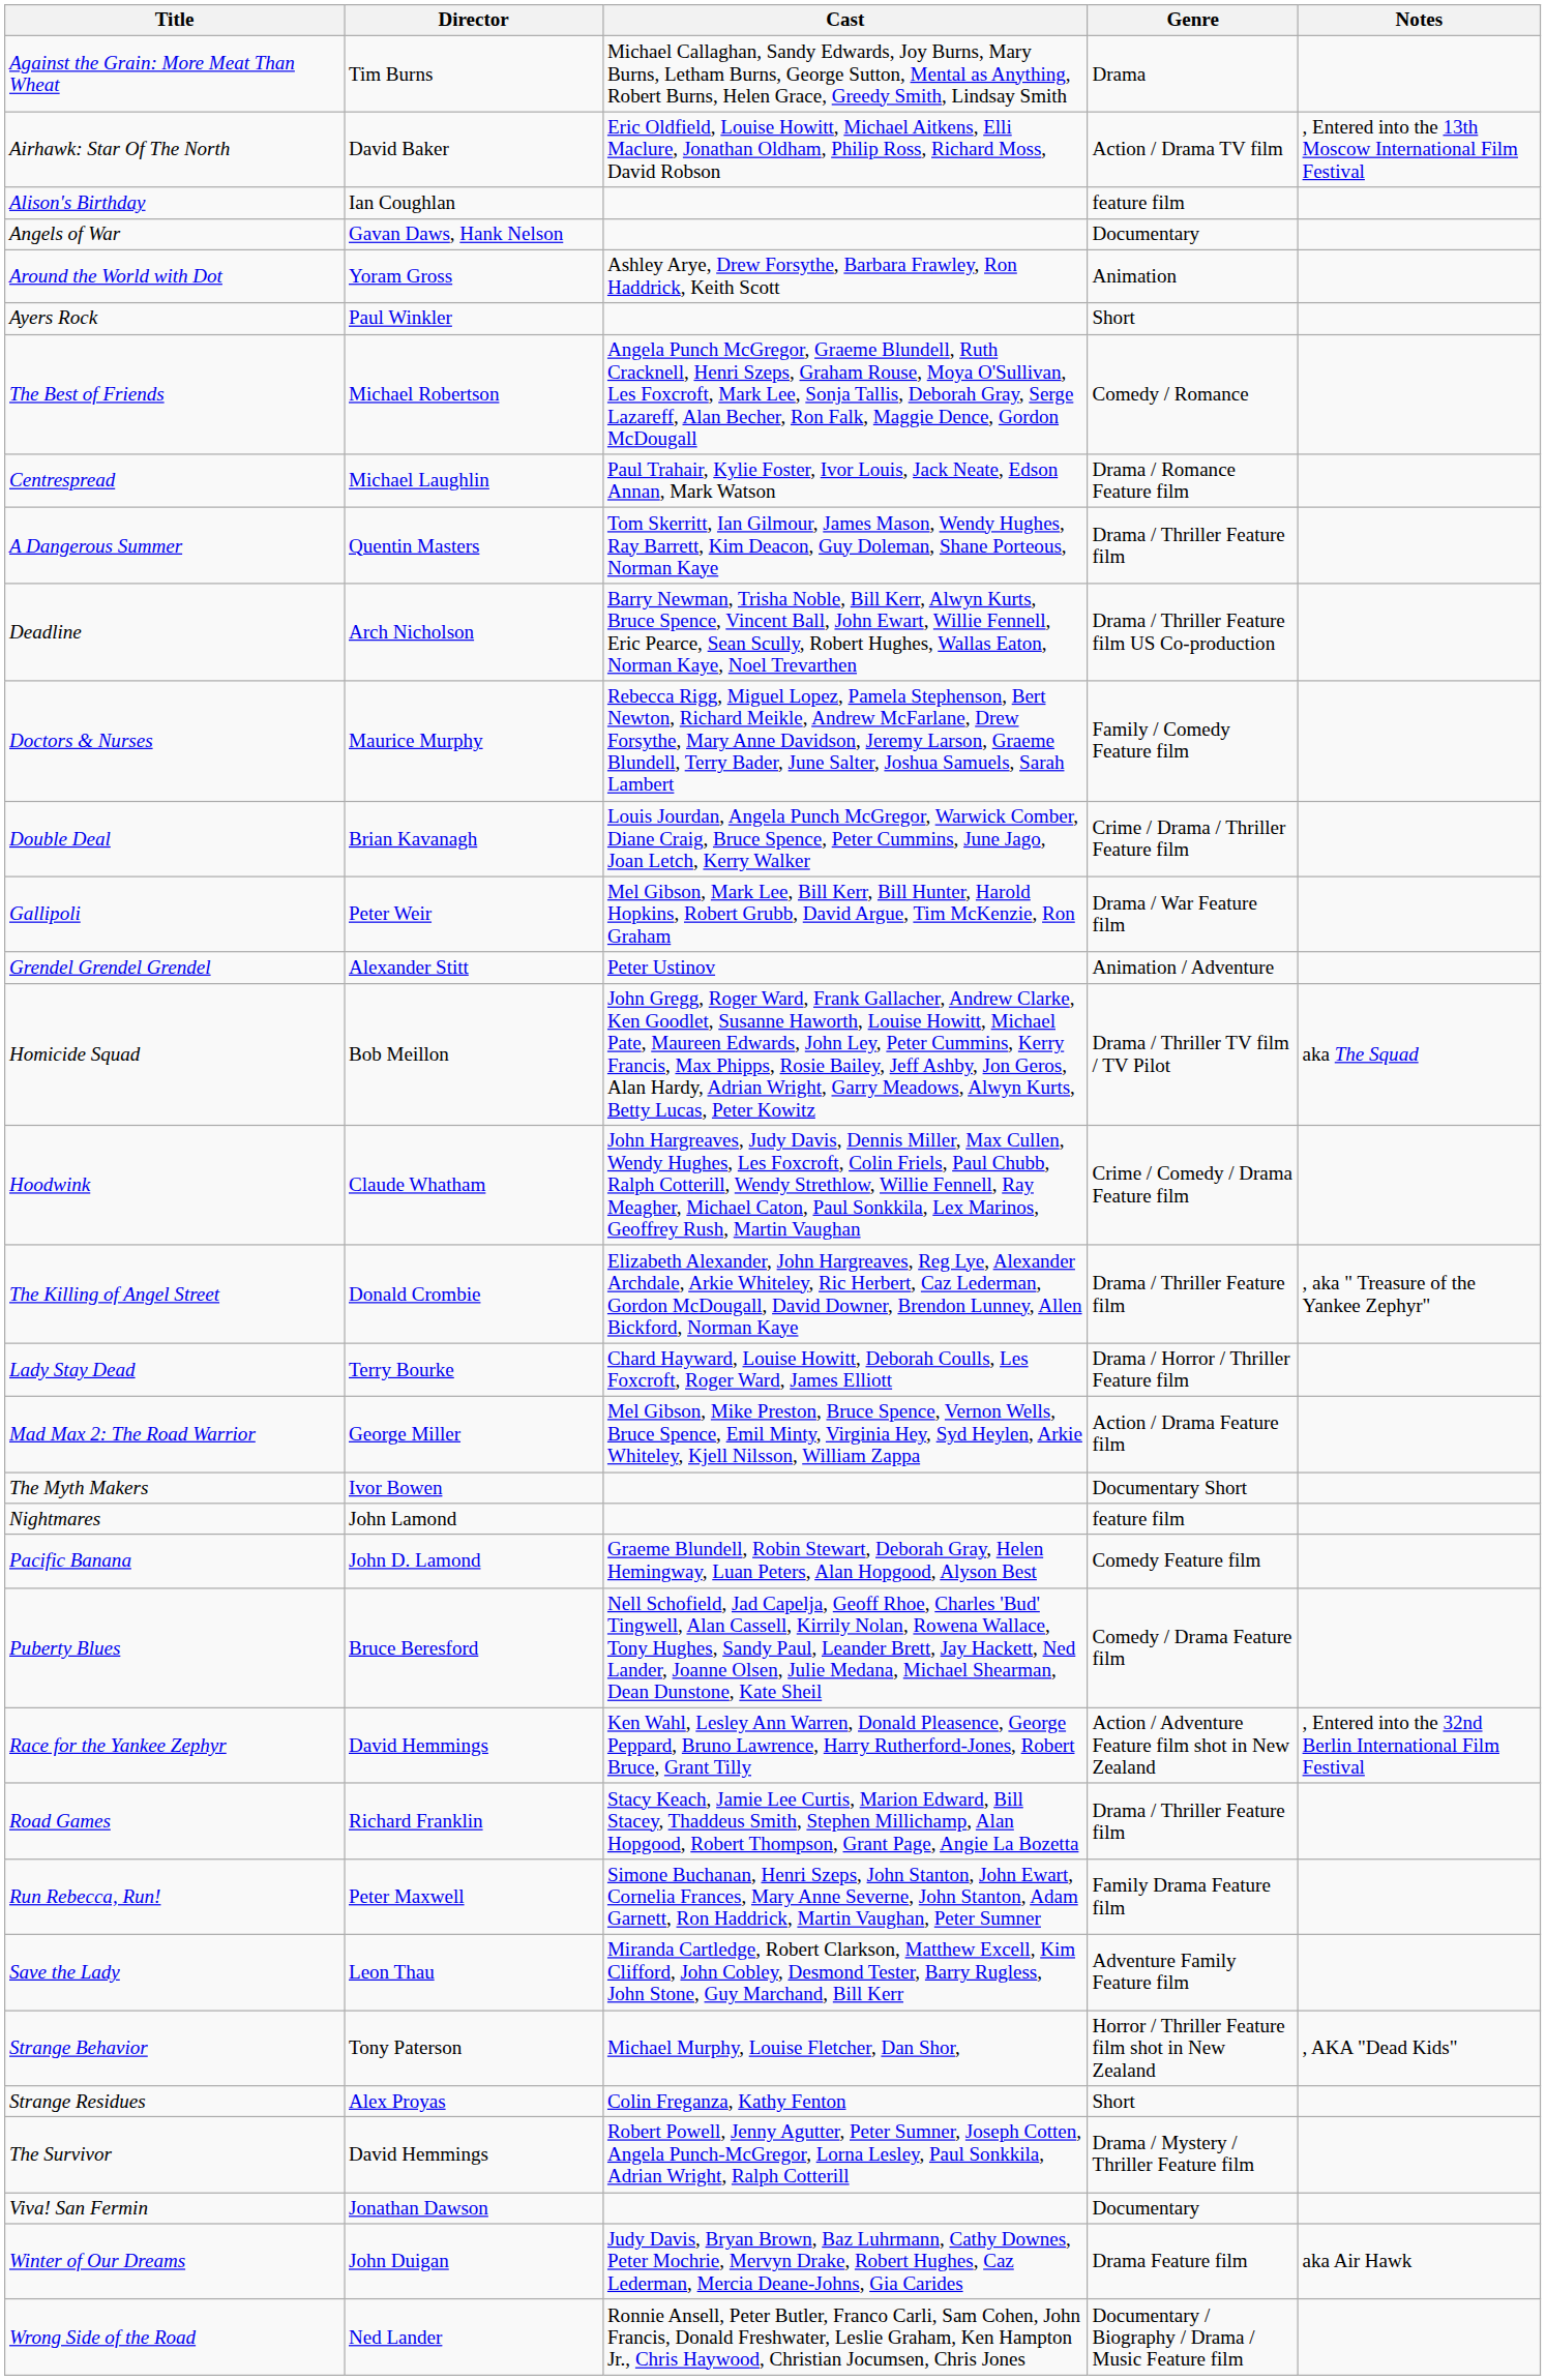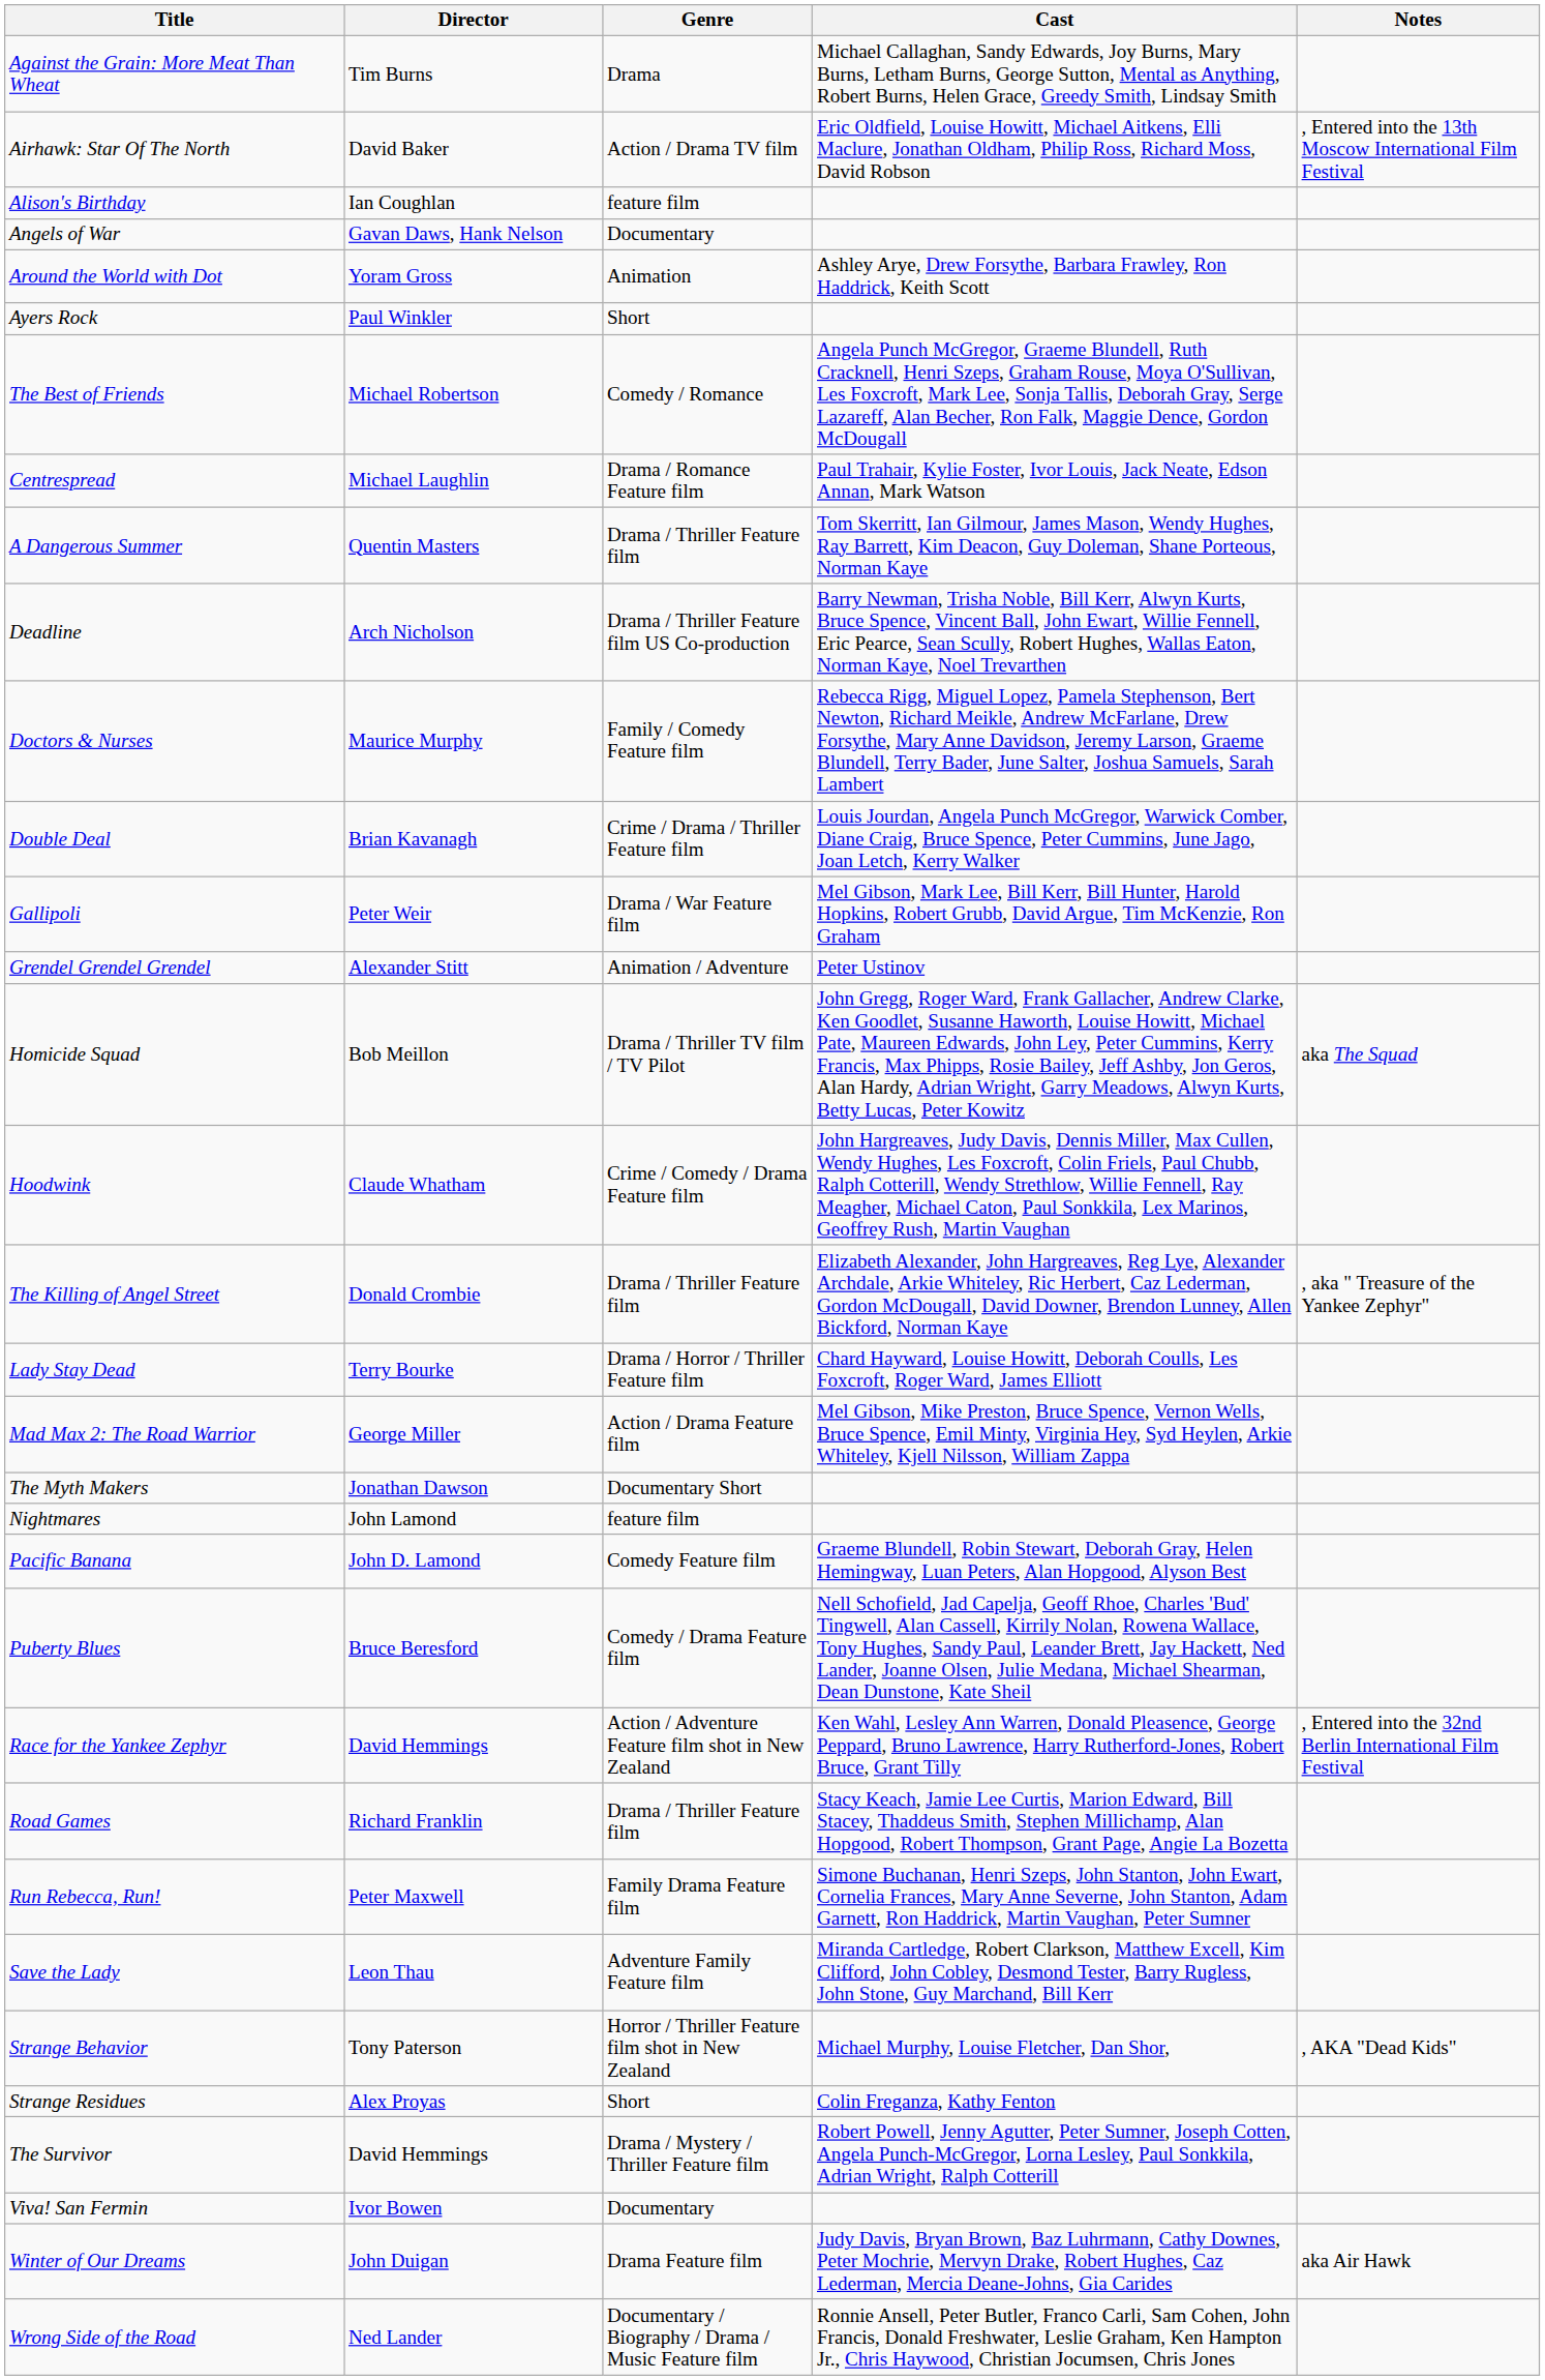columns swapped: Cast <-> Genre
The Myth Makers | Director: Ivor Bowen -> Jonathan Dawson
Viva! San Fermin | Director: Jonathan Dawson -> Ivor Bowen
